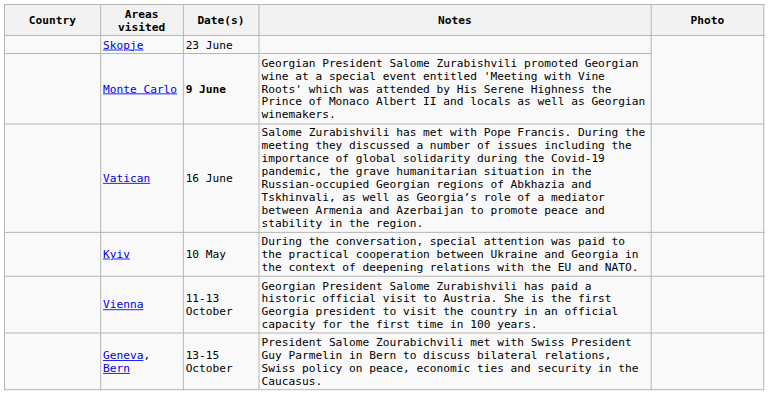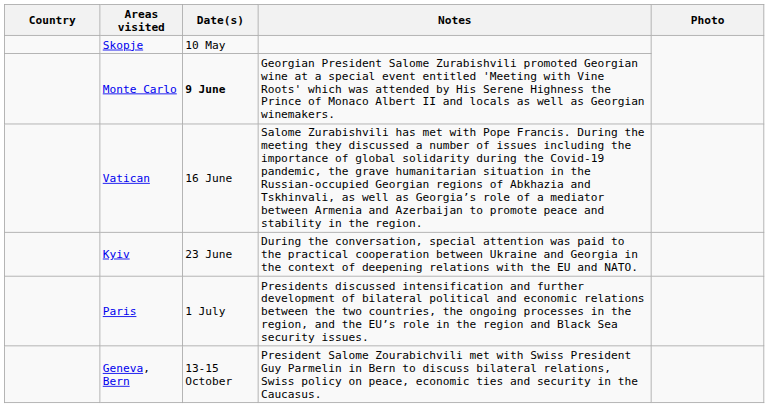Skopje | Date(s): 23 June -> 10 May
Kyiv | Date(s): 10 May -> 23 June
+ row: Paris | 1 July | Presidents discussed intensification and further development of bilateral political and economic relations between the two countries, the ongoing processes in the region, and the EU’s role in the region and Black Sea security issues.
- row: Vienna | 11-13 October | Georgian President Salome Zurabishvili has paid a historic official visit to Austria. She is the first Georgia president to visit the country in an official capacity for the first time in 100 years.
